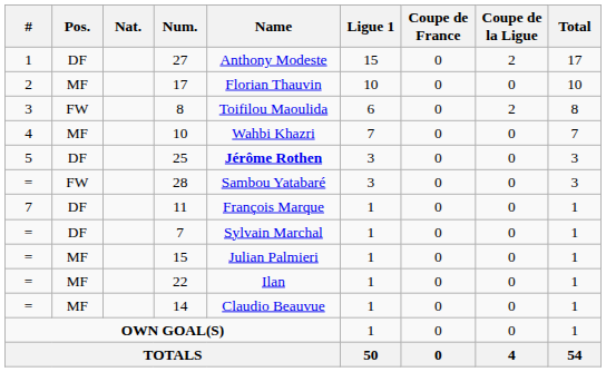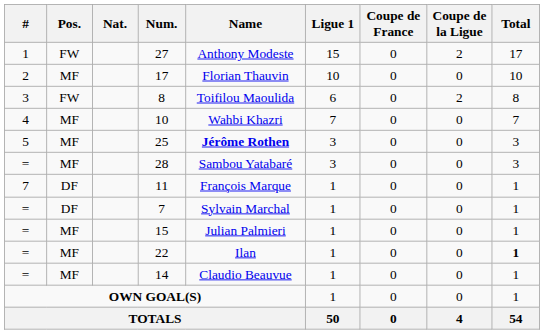27 | Pos.: DF -> FW
25 | Pos.: DF -> MF
28 | Pos.: FW -> MF
22 | Total: normal -> bold
